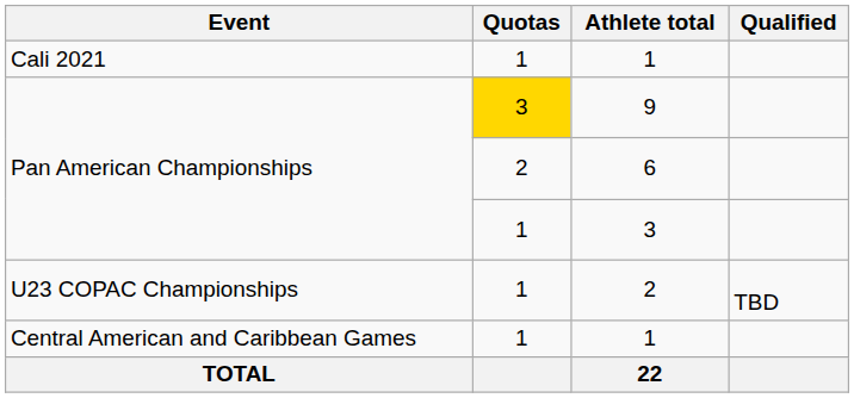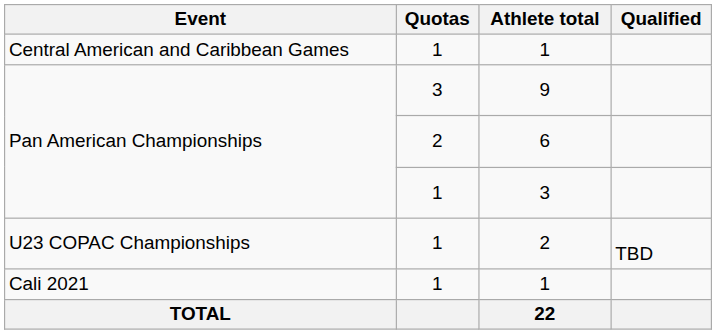rows swapped: Cali 2021 / 1 <-> Central American and Caribbean Games / 1
9 | Quotas: gold background -> no background
